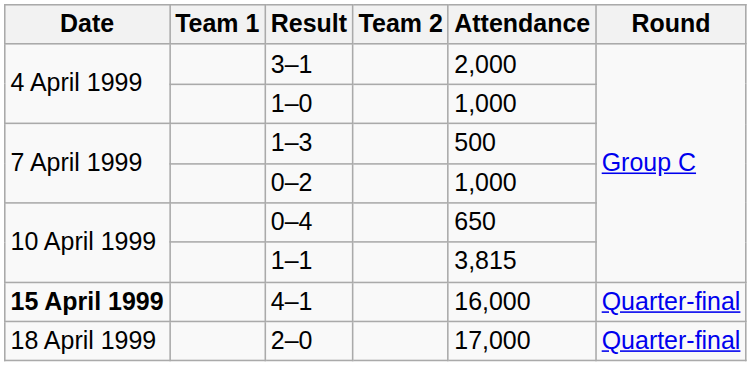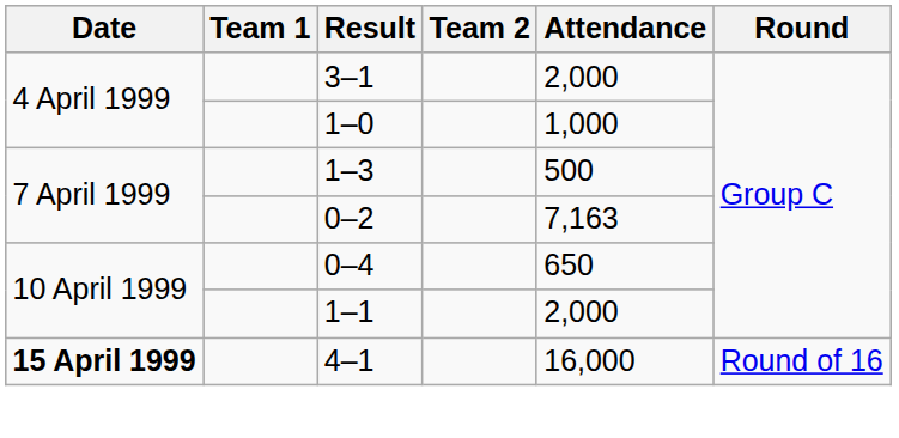0–2 | Attendance: 1,000 -> 7,163
1–1 | Attendance: 3,815 -> 2,000
4–1 | Round: Quarter-final -> Round of 16
- row: 18 April 1999 | 2–0 | 17,000 | Quarter-final
